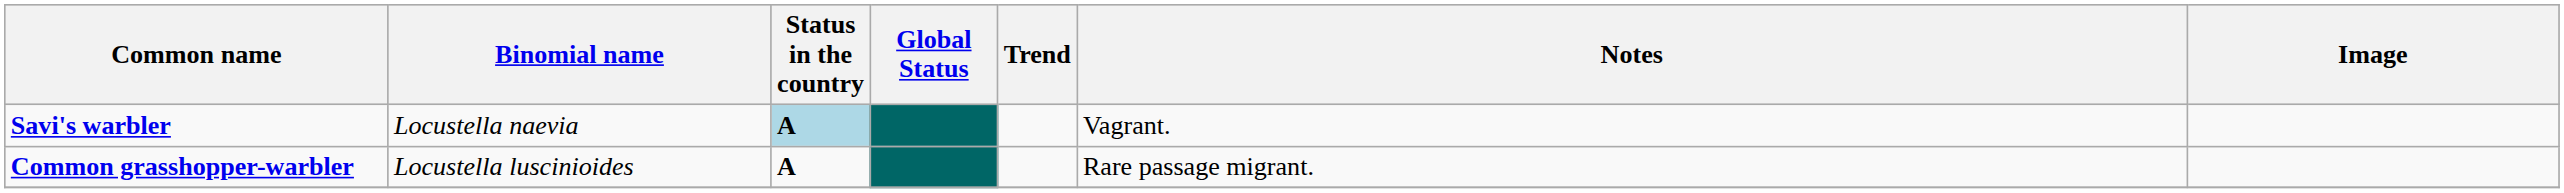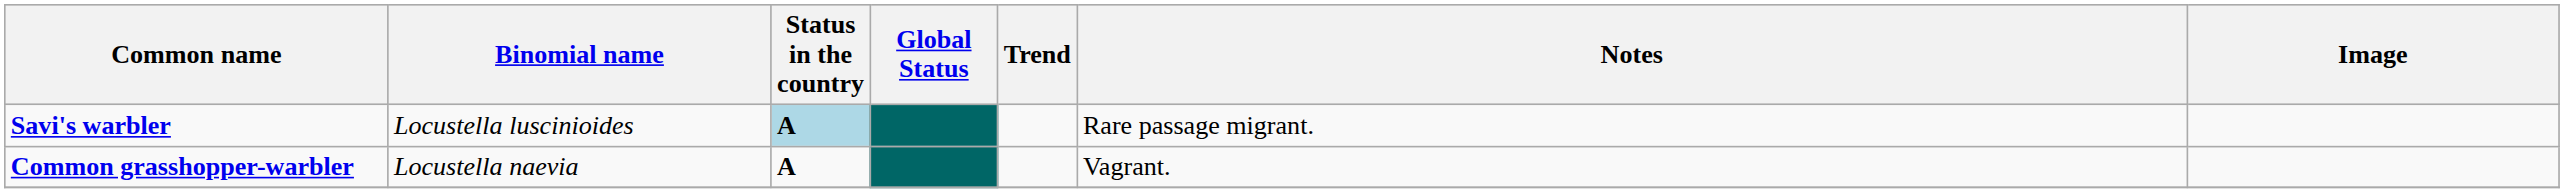Savi's warbler | Binomial name: Locustella naevia -> Locustella luscinioides
Savi's warbler | Notes: Vagrant. -> Rare passage migrant.
Common grasshopper-warbler | Binomial name: Locustella luscinioides -> Locustella naevia
Common grasshopper-warbler | Notes: Rare passage migrant. -> Vagrant.
